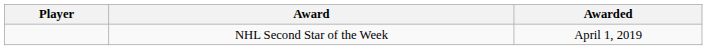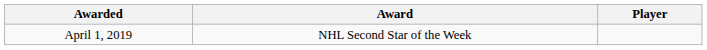columns swapped: Player <-> Awarded
